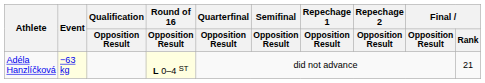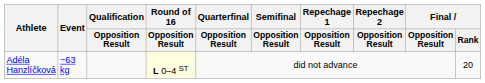Adéla Hanzlíčková | Event: lightyellow background -> no background
Adéla Hanzlíčková | Final / Rank: 21 -> 20
